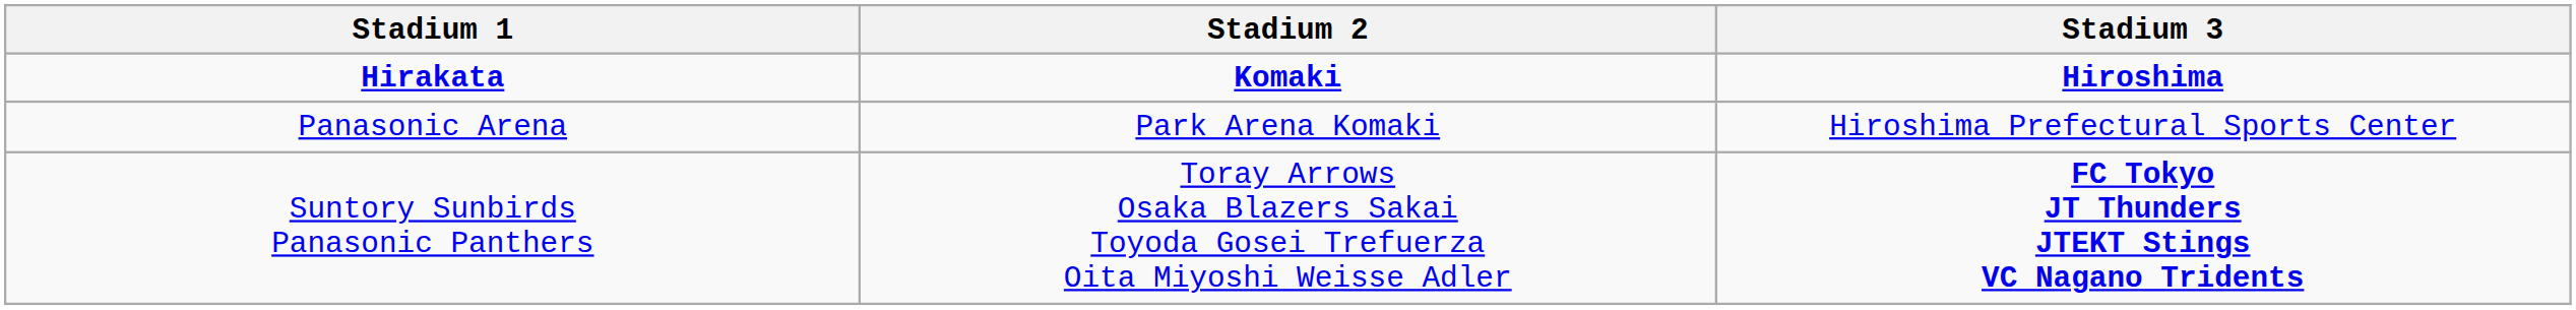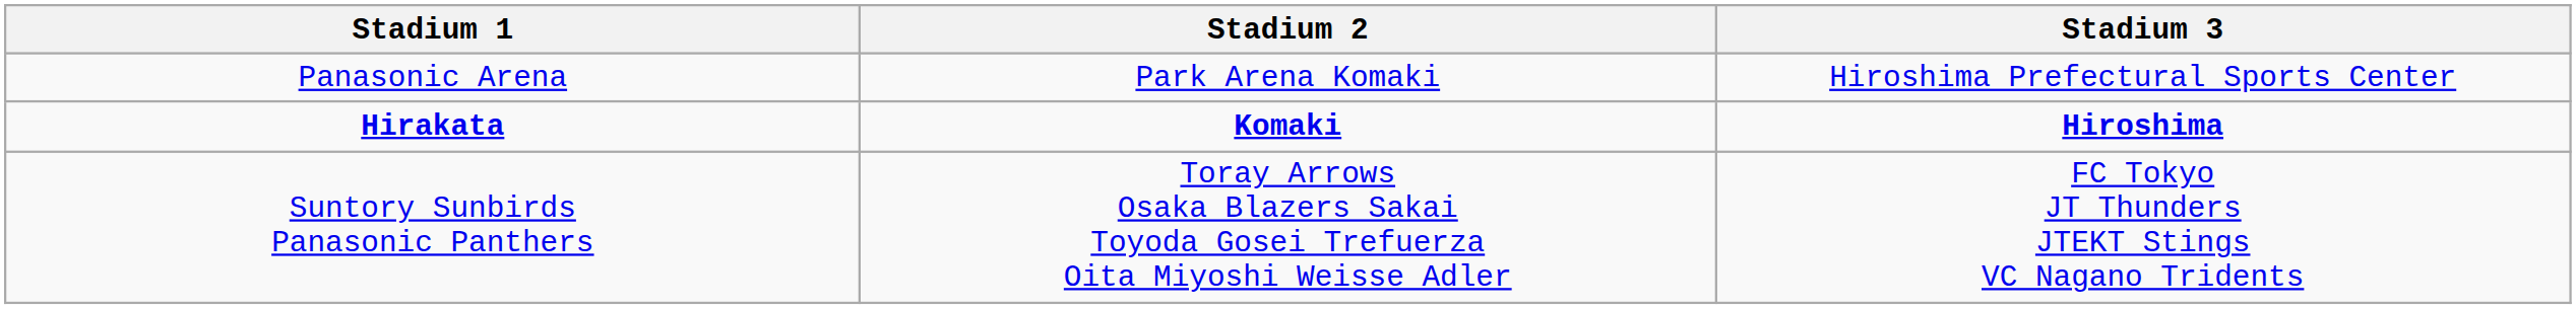rows swapped: Hirakata <-> Panasonic Arena
Suntory Sunbirds Panasonic Panthers | Stadium 3: bold -> normal
